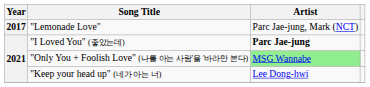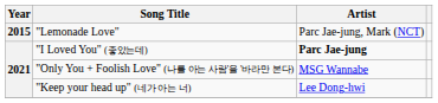"Lemonade Love" | Year: 2017 -> 2015
"Only You + Foolish Love" (나를 아는 사람'을 '바라만 본다) | Artist: lightgreen background -> no background
